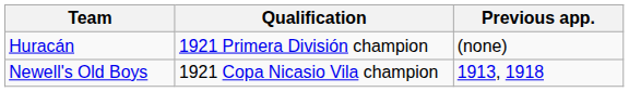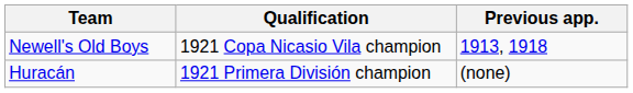rows swapped: Huracán <-> Newell's Old Boys
